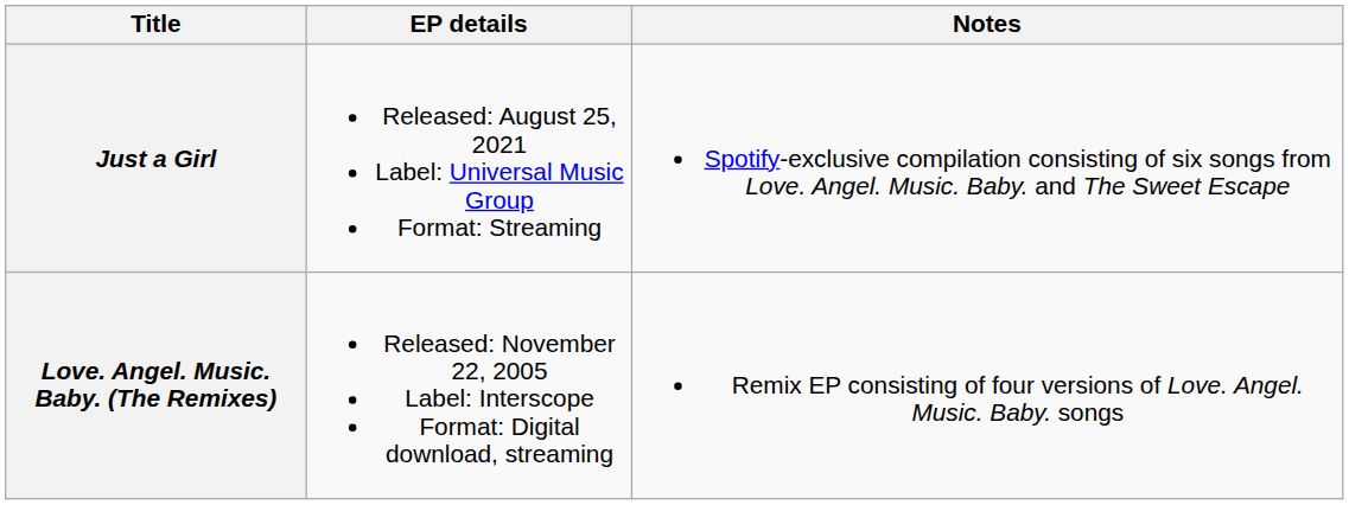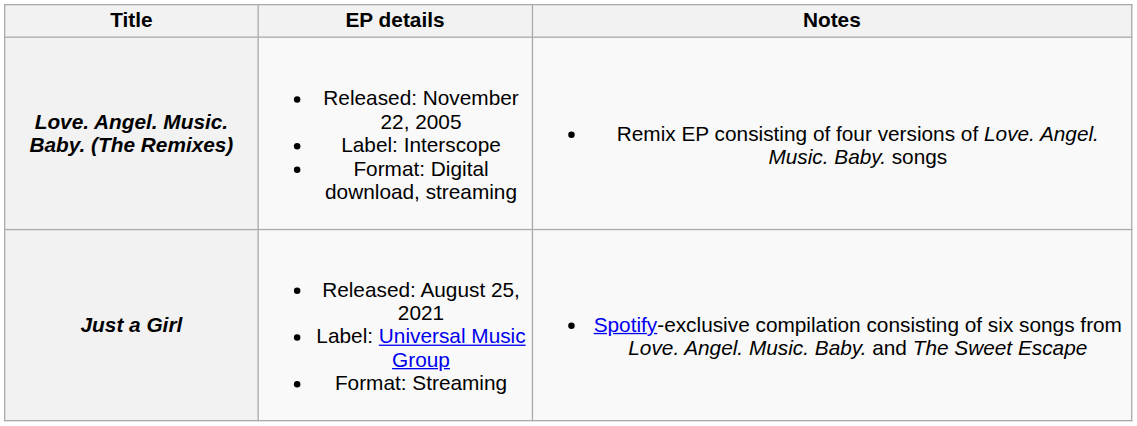rows swapped: Love. Angel. Music. Baby. (The Remixes) <-> Just a Girl
